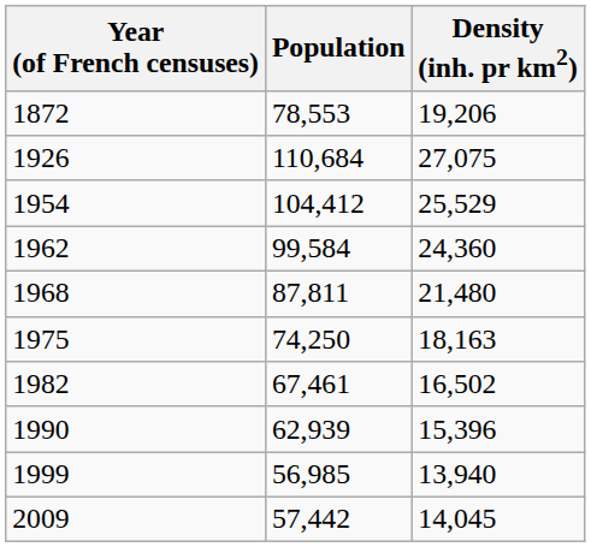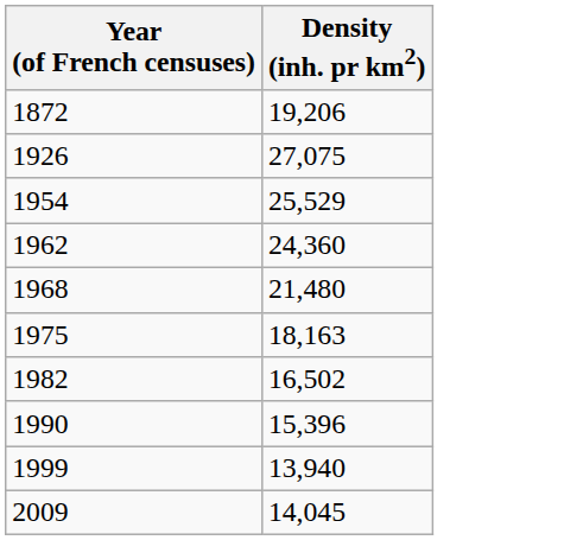- column: Population | 78,553 | 110,684 | 104,412 | 99,584 | 87,811 | 74,250 | 67,461 | 62,939 | 56,985 | 57,442
